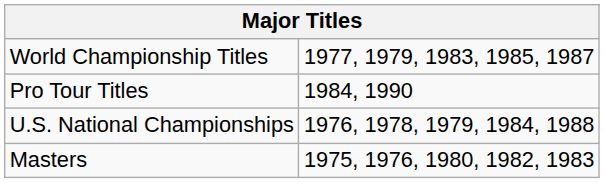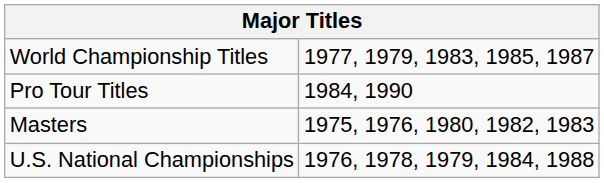rows swapped: Masters <-> U.S. National Championships
